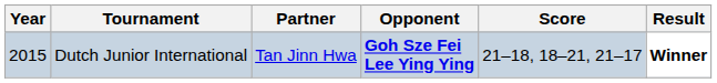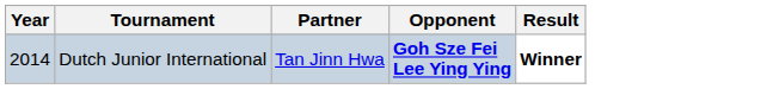- column: Score | 21–18, 18–21, 21–17
Dutch Junior International | Year: 2015 -> 2014
